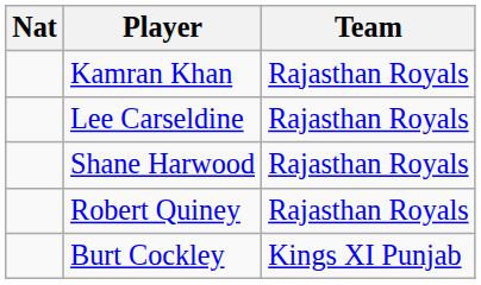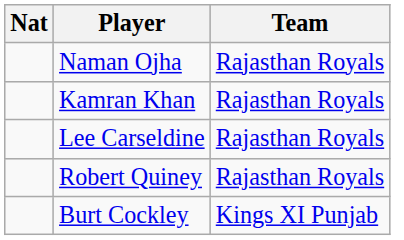+ row: Naman Ojha | Rajasthan Royals
- row: Shane Harwood | Rajasthan Royals
